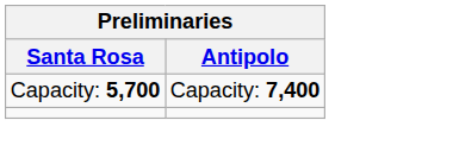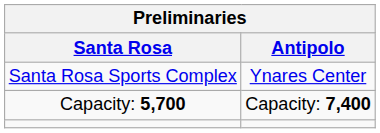+ row: Santa Rosa Sports Complex | Ynares Center
